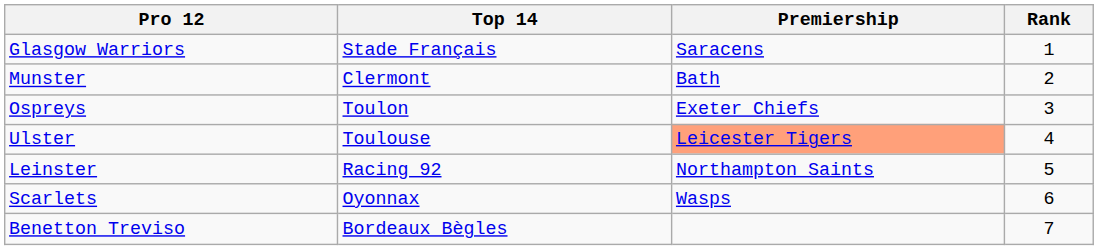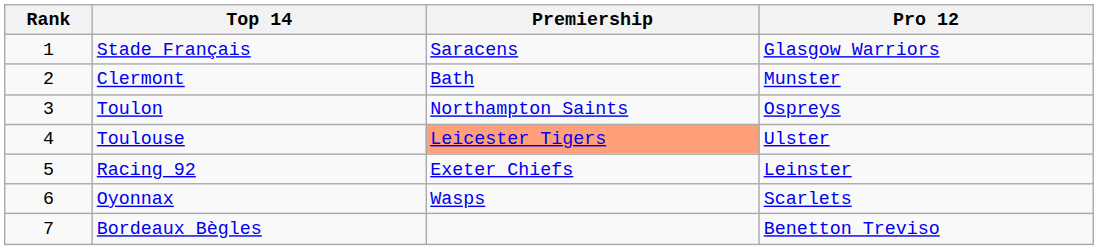columns swapped: Rank <-> Pro 12
Toulon | Premiership: Exeter Chiefs -> Northampton Saints
Racing 92 | Premiership: Northampton Saints -> Exeter Chiefs
